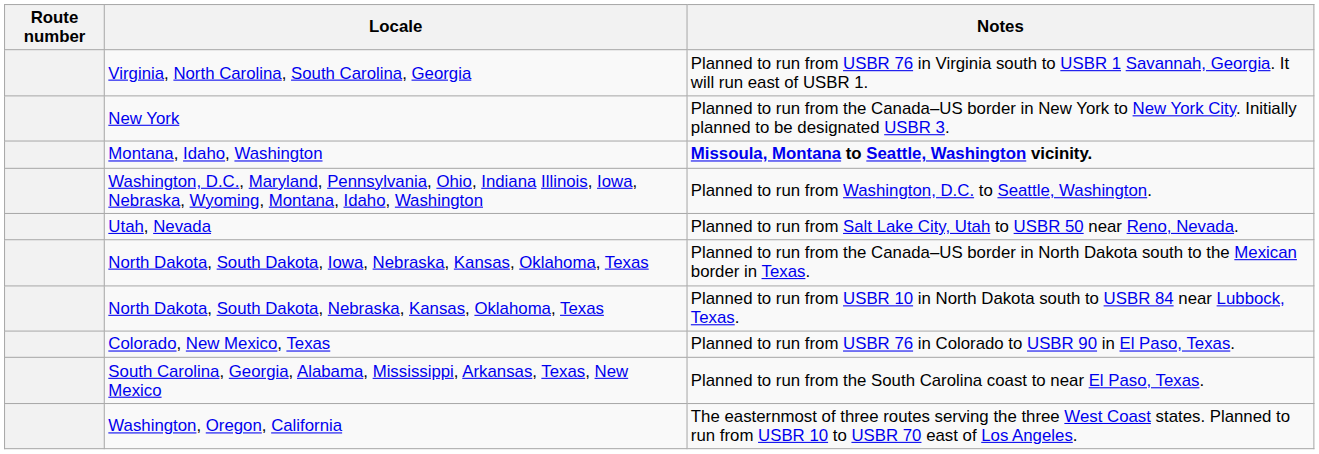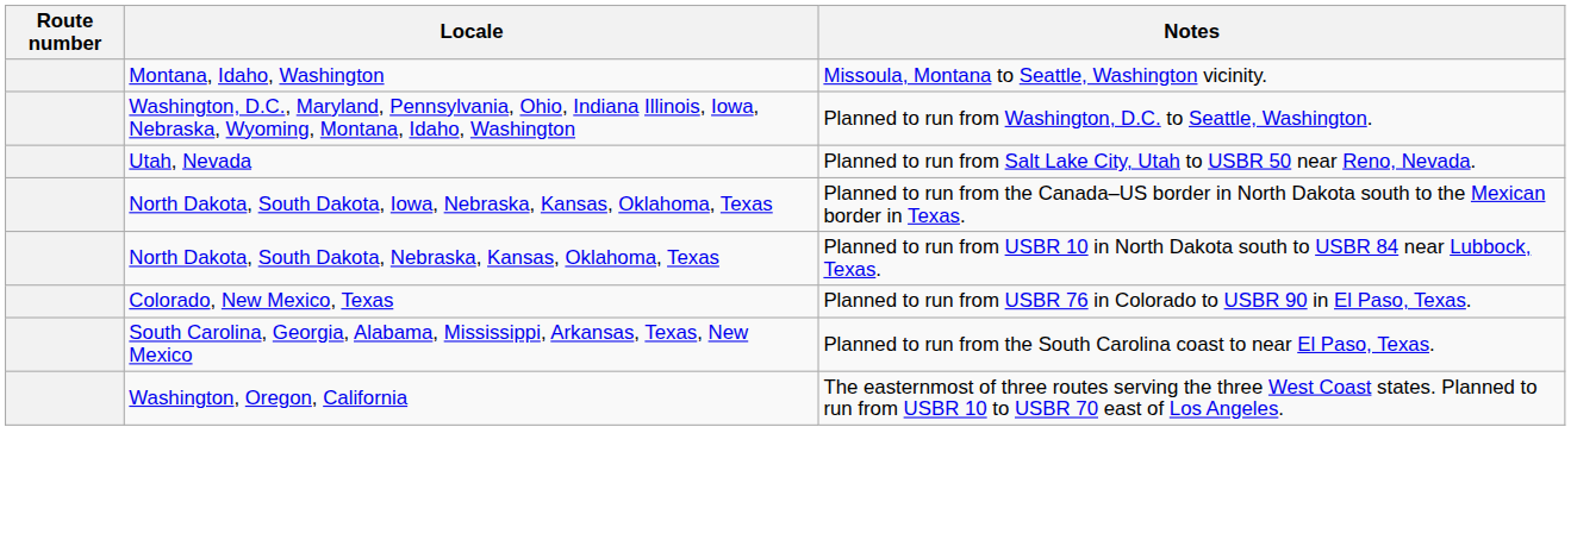- row: Virginia, North Carolina, South Carolina, Georgia | Planned to run from USBR 76 in Virginia south to USBR 1 Savannah, Georgia. It will run east of USBR 1.
- row: New York | Planned to run from the Canada–US border in New York to New York City. Initially planned to be designated USBR 3.
Montana, Idaho, Washington | Notes: bold -> normal
